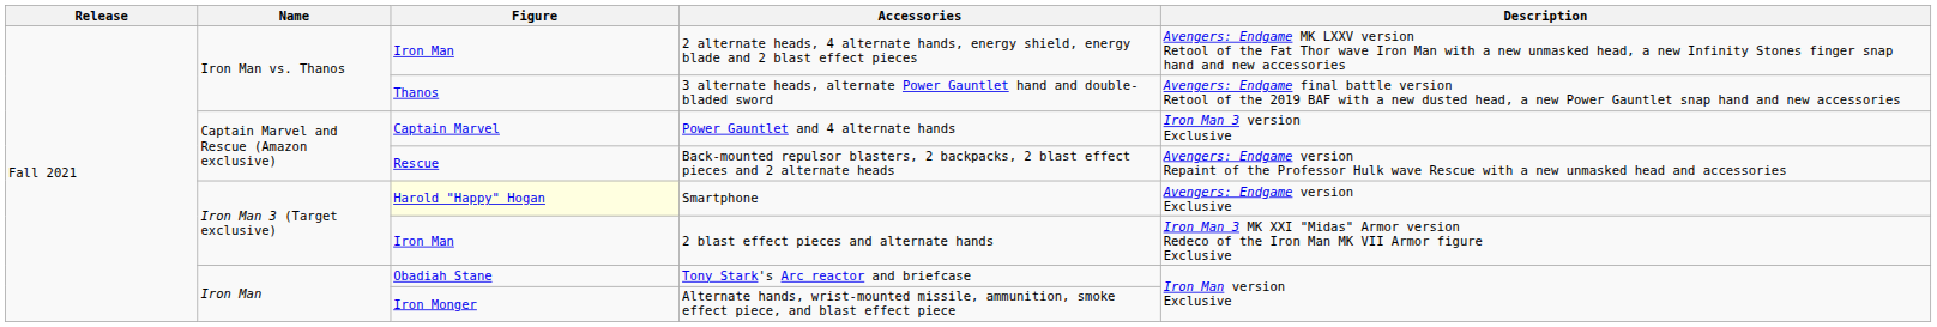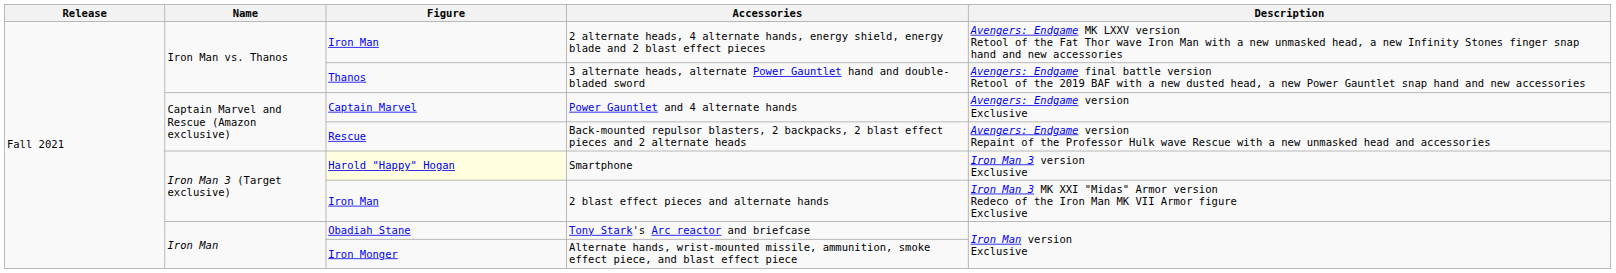Power Gauntlet and 4 alternate hands | Description: Iron Man 3 version Exclusive -> Avengers: Endgame version Exclusive
Smartphone | Description: Avengers: Endgame version Exclusive -> Iron Man 3 version Exclusive
